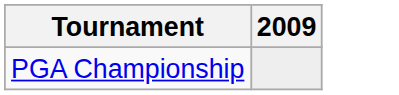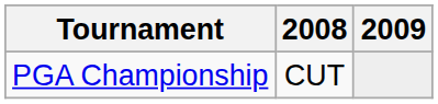+ column: 2008 | CUT
